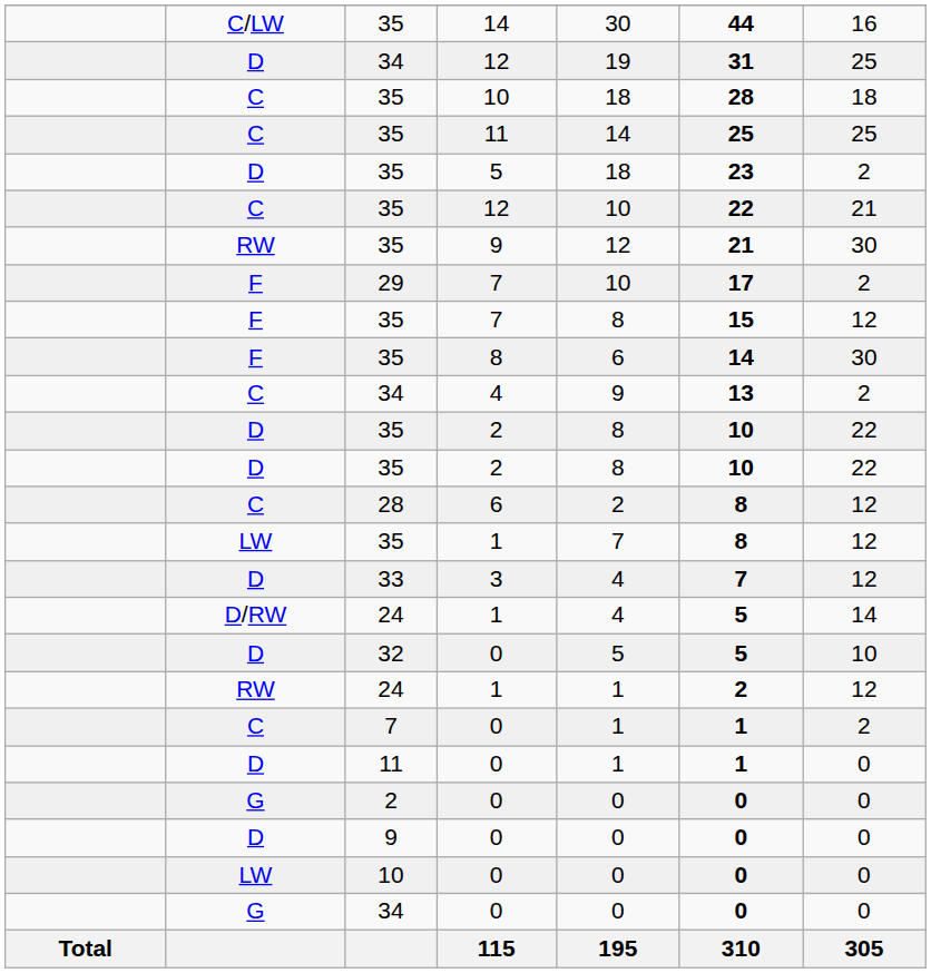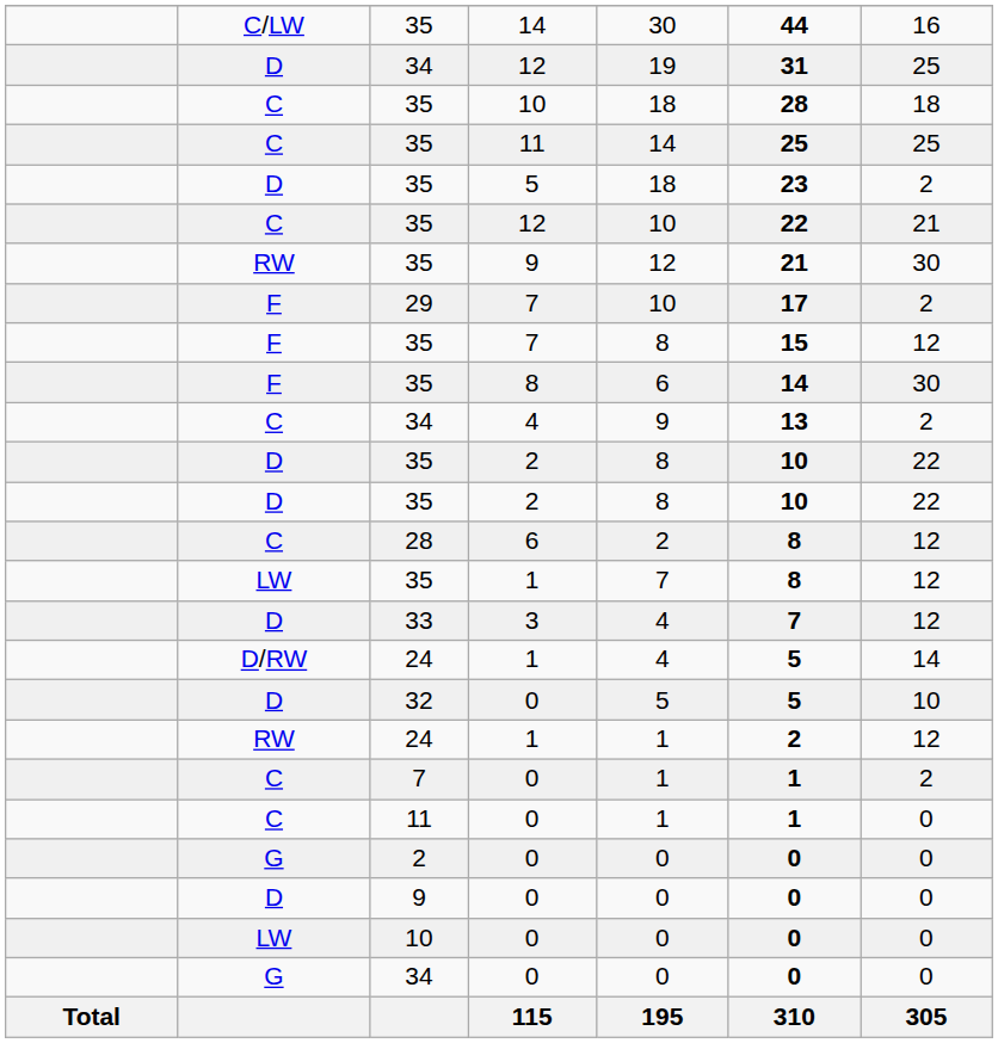11 / 0 | column 2: D -> C
